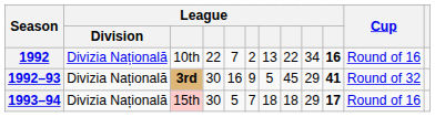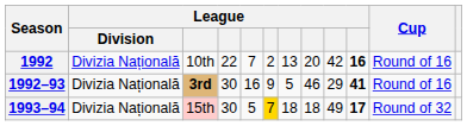1992 | column 8: 22 -> 20
1992 | column 9: 34 -> 42
1992–93 | column 8: 45 -> 46
1992–93 | Cup: Round of 32 -> Round of 16
1993–94 | column 6: no background -> gold background
1993–94 | column 9: 29 -> 49
1993–94 | Cup: Round of 16 -> Round of 32
